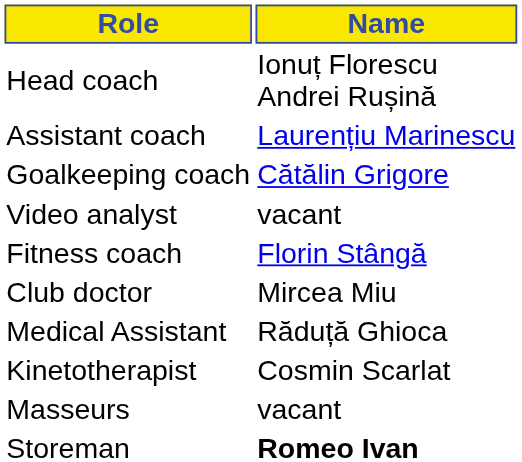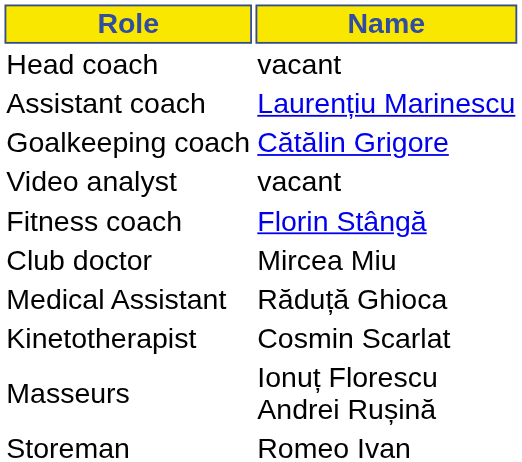Head coach | Name: Ionuț Florescu Andrei Rușină -> vacant
Masseurs | Name: vacant -> Ionuț Florescu Andrei Rușină
Storeman | Name: bold -> normal
